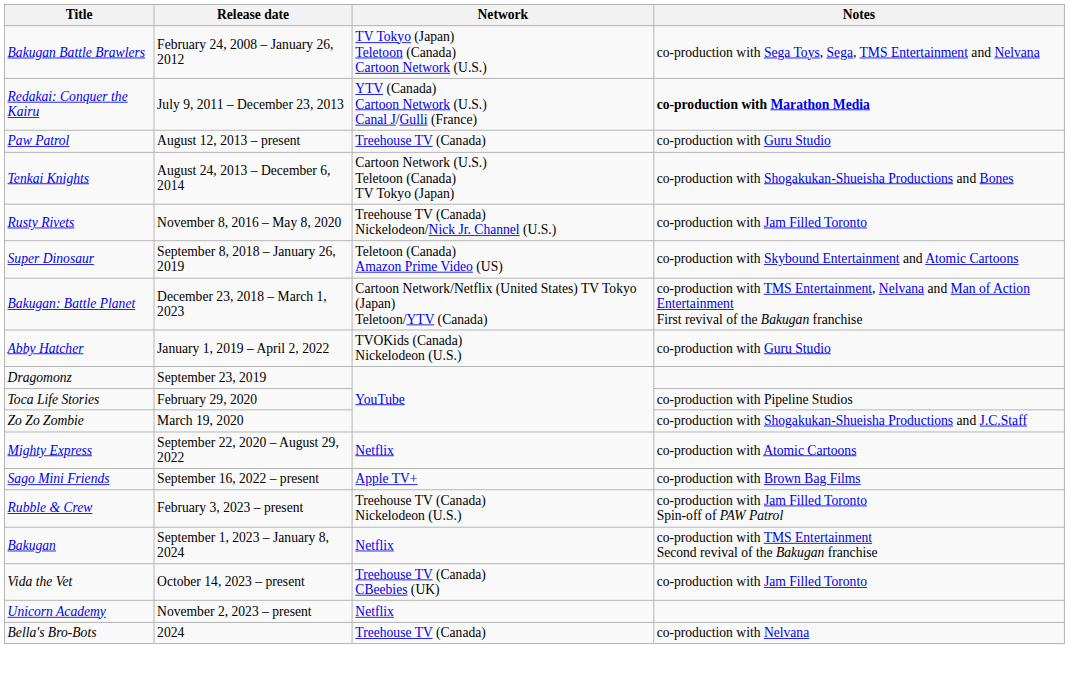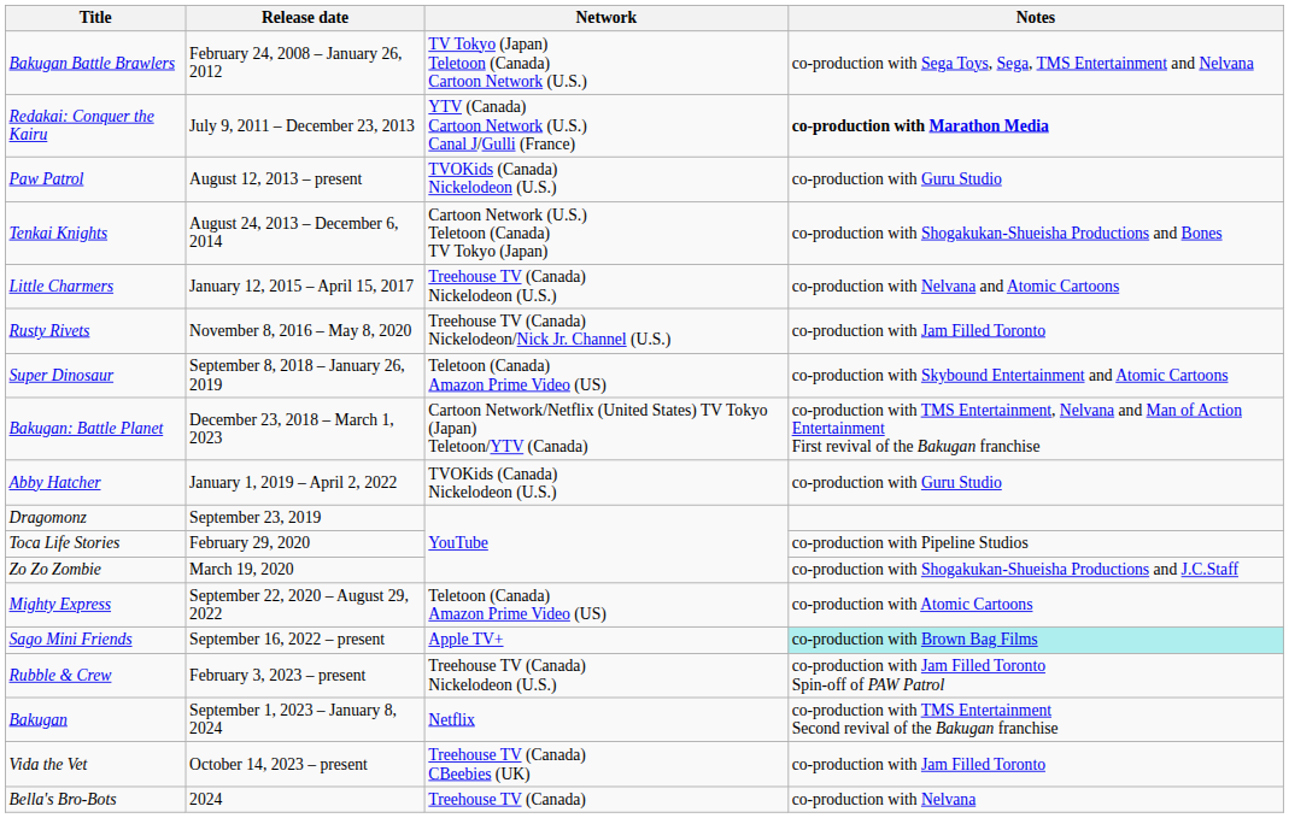Paw Patrol | Network: Treehouse TV (Canada) -> TVOKids (Canada) Nickelodeon (U.S.)
+ row: Little Charmers | January 12, 2015 – April 15, 2017 | Treehouse TV (Canada) Nickelodeon (U.S.) | co-production with Nelvana and Atomic Cartoons
Mighty Express | Network: Netflix -> Teletoon (Canada) Amazon Prime Video (US)
Sago Mini Friends | Notes: no background -> paleturquoise background
- row: Unicorn Academy | November 2, 2023 – present | Netflix
